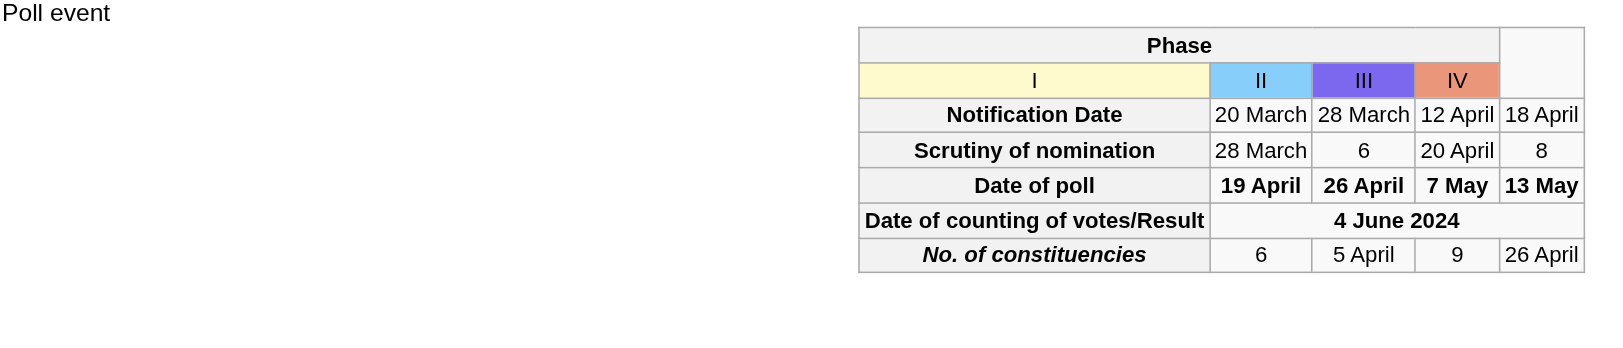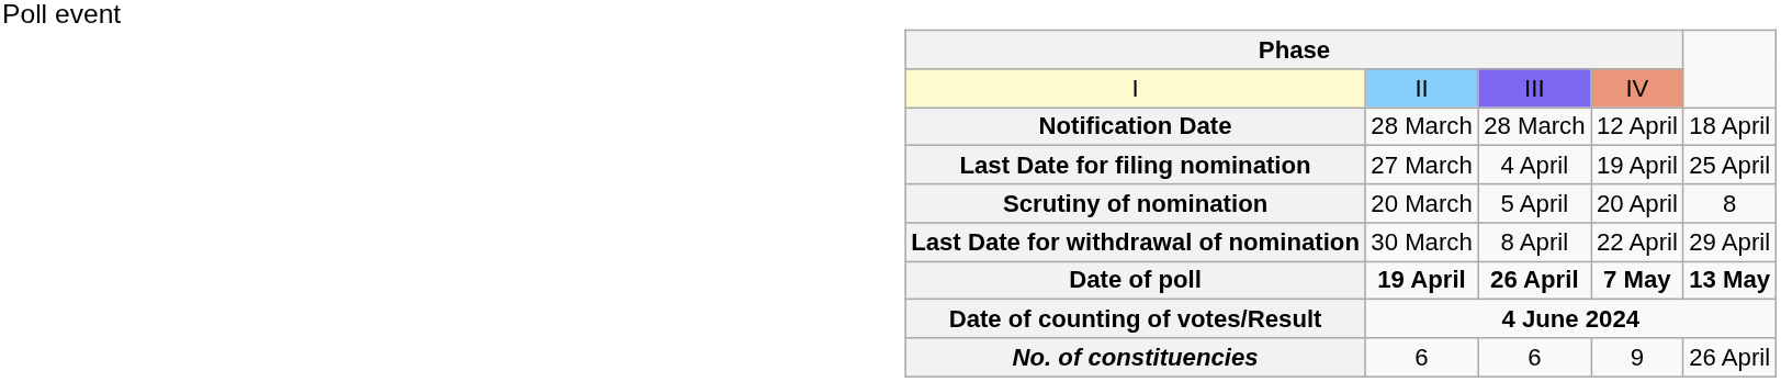Notification Date | column 2: 20 March -> 28 March
+ row: Last Date for filing nomination | 27 March | 4 April | 19 April | 25 April
Scrutiny of nomination | column 2: 28 March -> 20 March
Scrutiny of nomination | column 3: 6 -> 5 April
+ row: Last Date for withdrawal of nomination | 30 March | 8 April | 22 April | 29 April
No. of constituencies | column 3: 5 April -> 6
